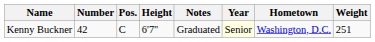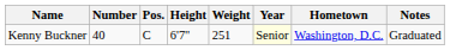columns swapped: Weight <-> Notes
Kenny Buckner | Number: 42 -> 40
